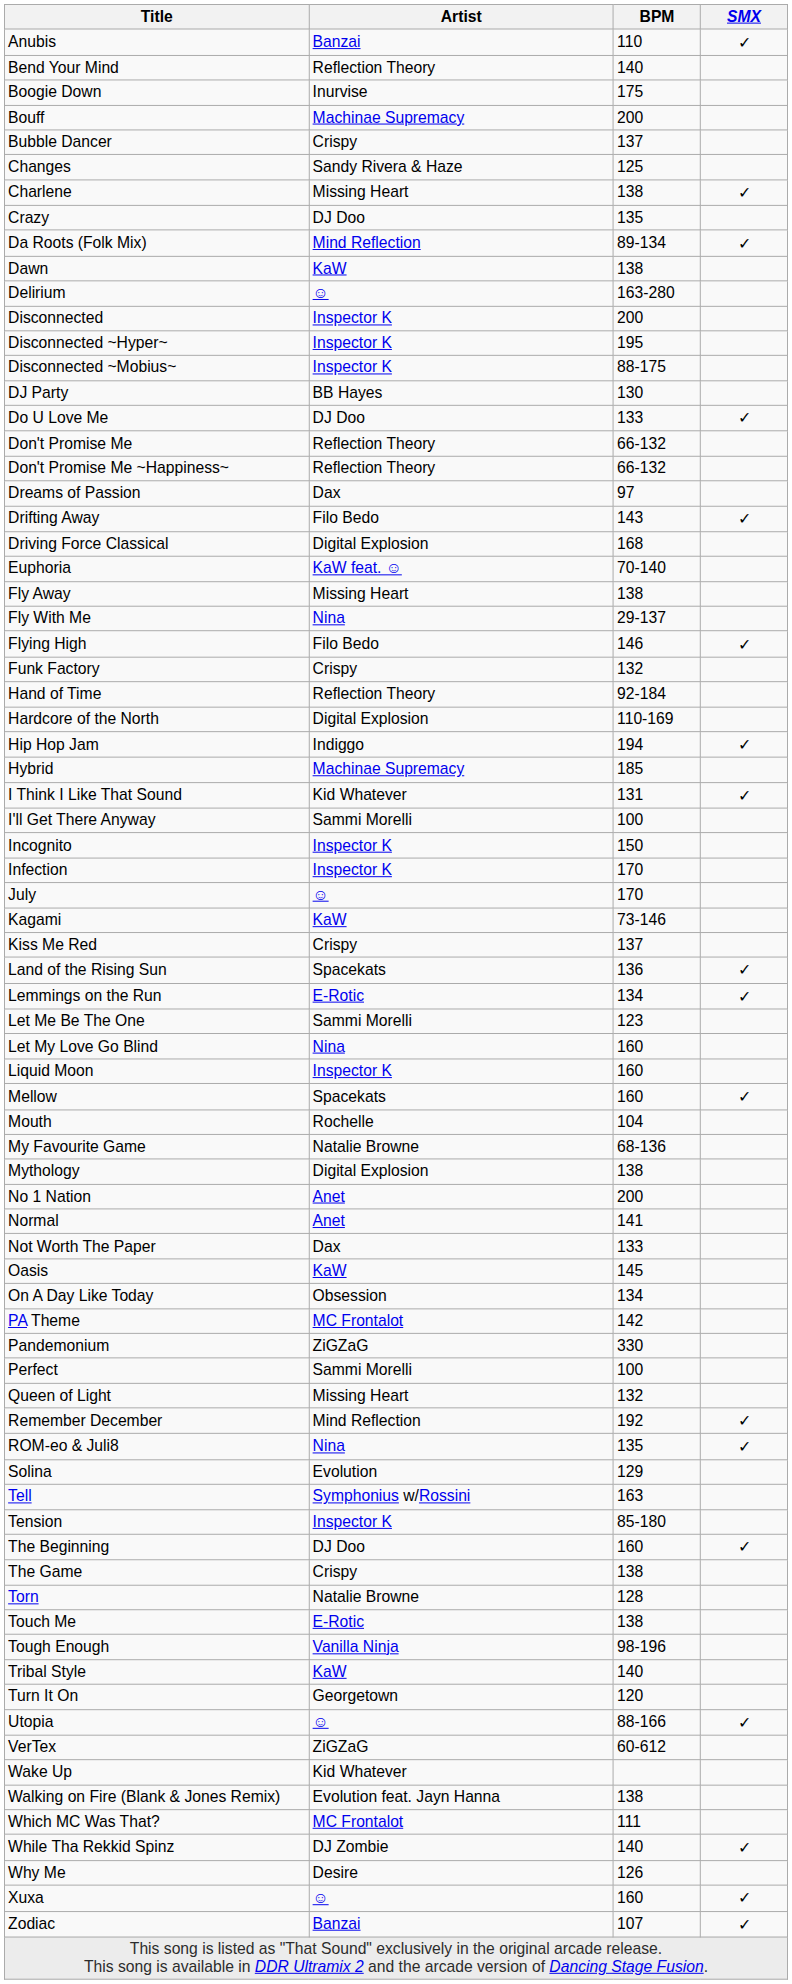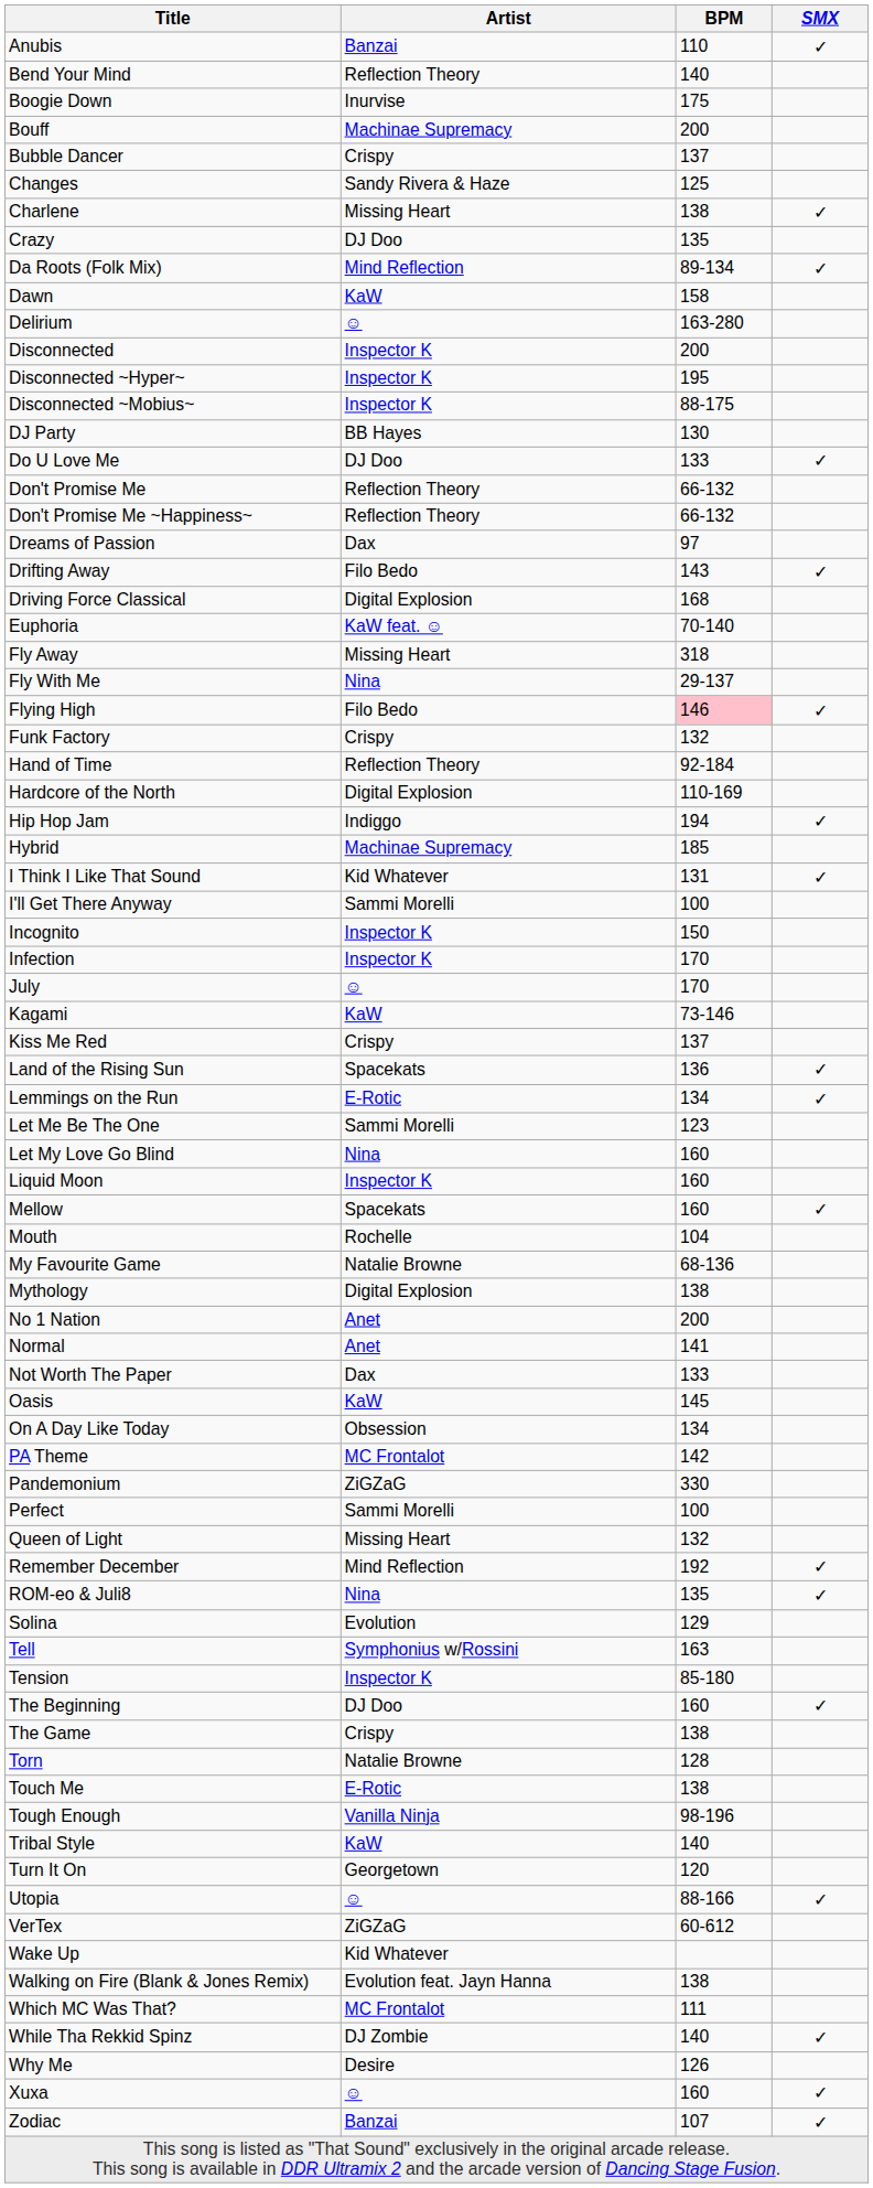Dawn | BPM: 138 -> 158
Fly Away | BPM: 138 -> 318
Flying High | BPM: no background -> pink background
